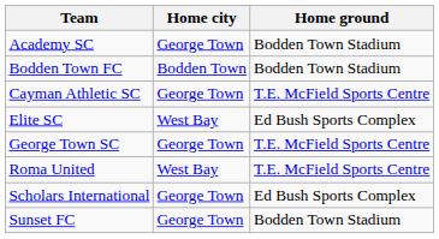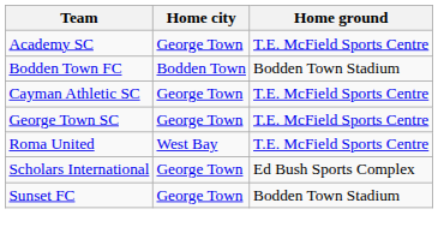Academy SC | Home ground: Bodden Town Stadium -> T.E. McField Sports Centre
- row: Elite SC | West Bay | Ed Bush Sports Complex
